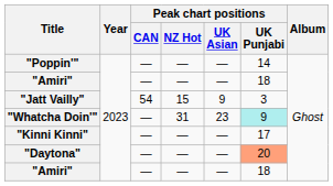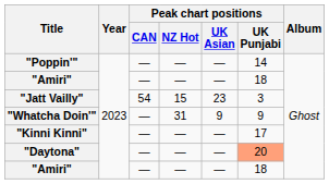"Jatt Vailly" | Peak chart positions / UK Asian: 9 -> 23
"Whatcha Doin'" | Peak chart positions / UK Asian: 23 -> 9
"Whatcha Doin'" | Peak chart positions / UK Punjabi: paleturquoise background -> no background
